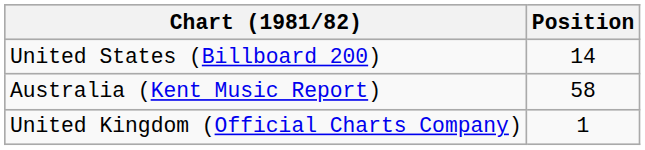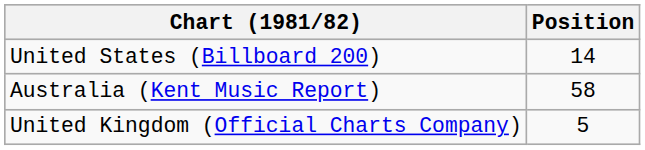United Kingdom (Official Charts Company) | Position: 1 -> 5
